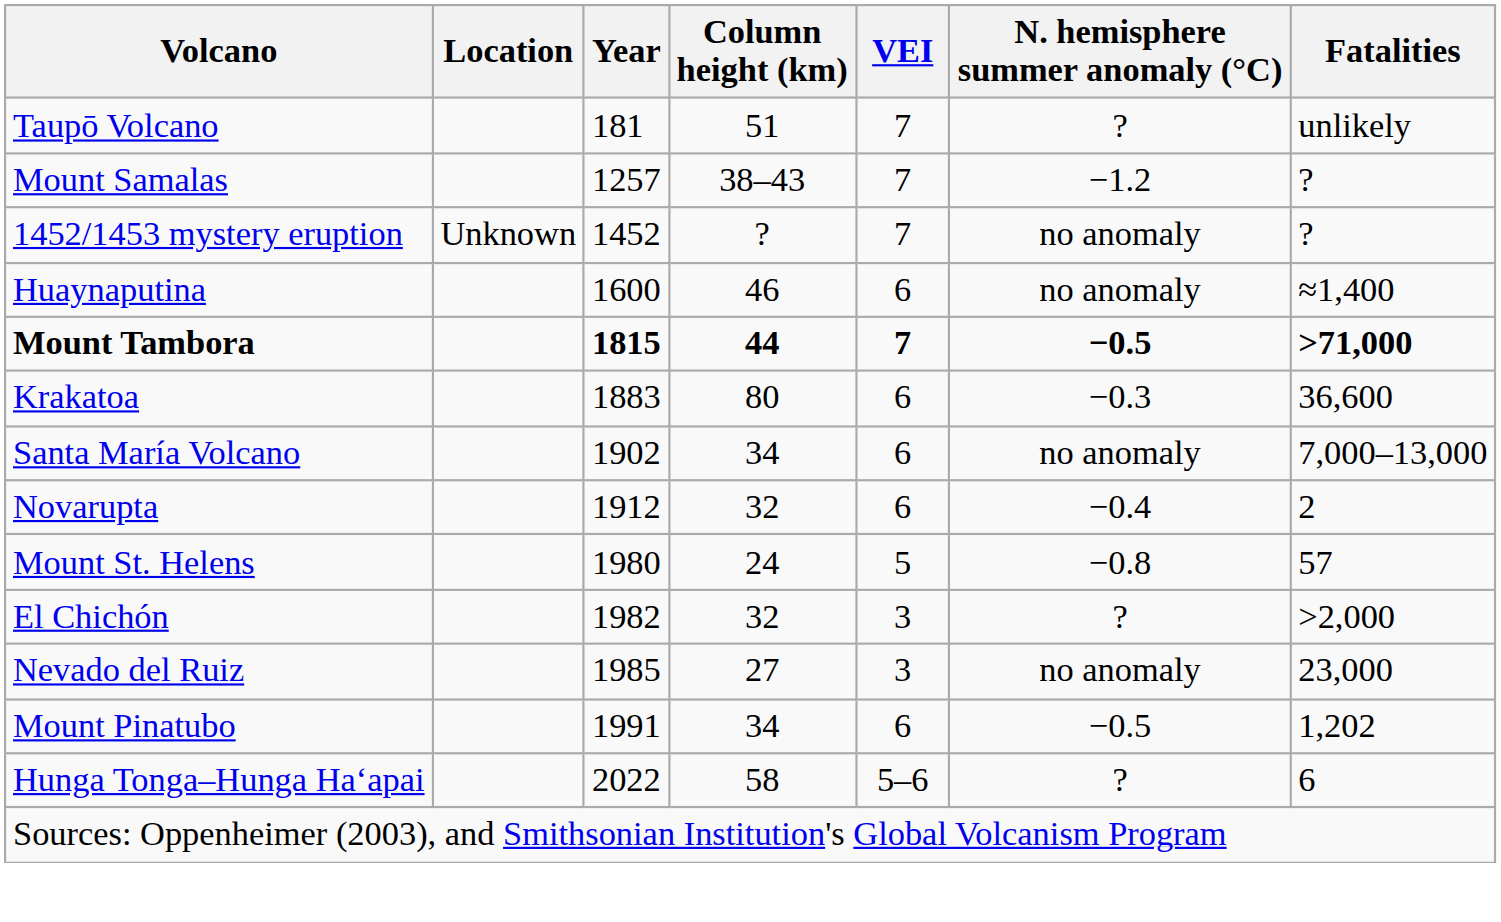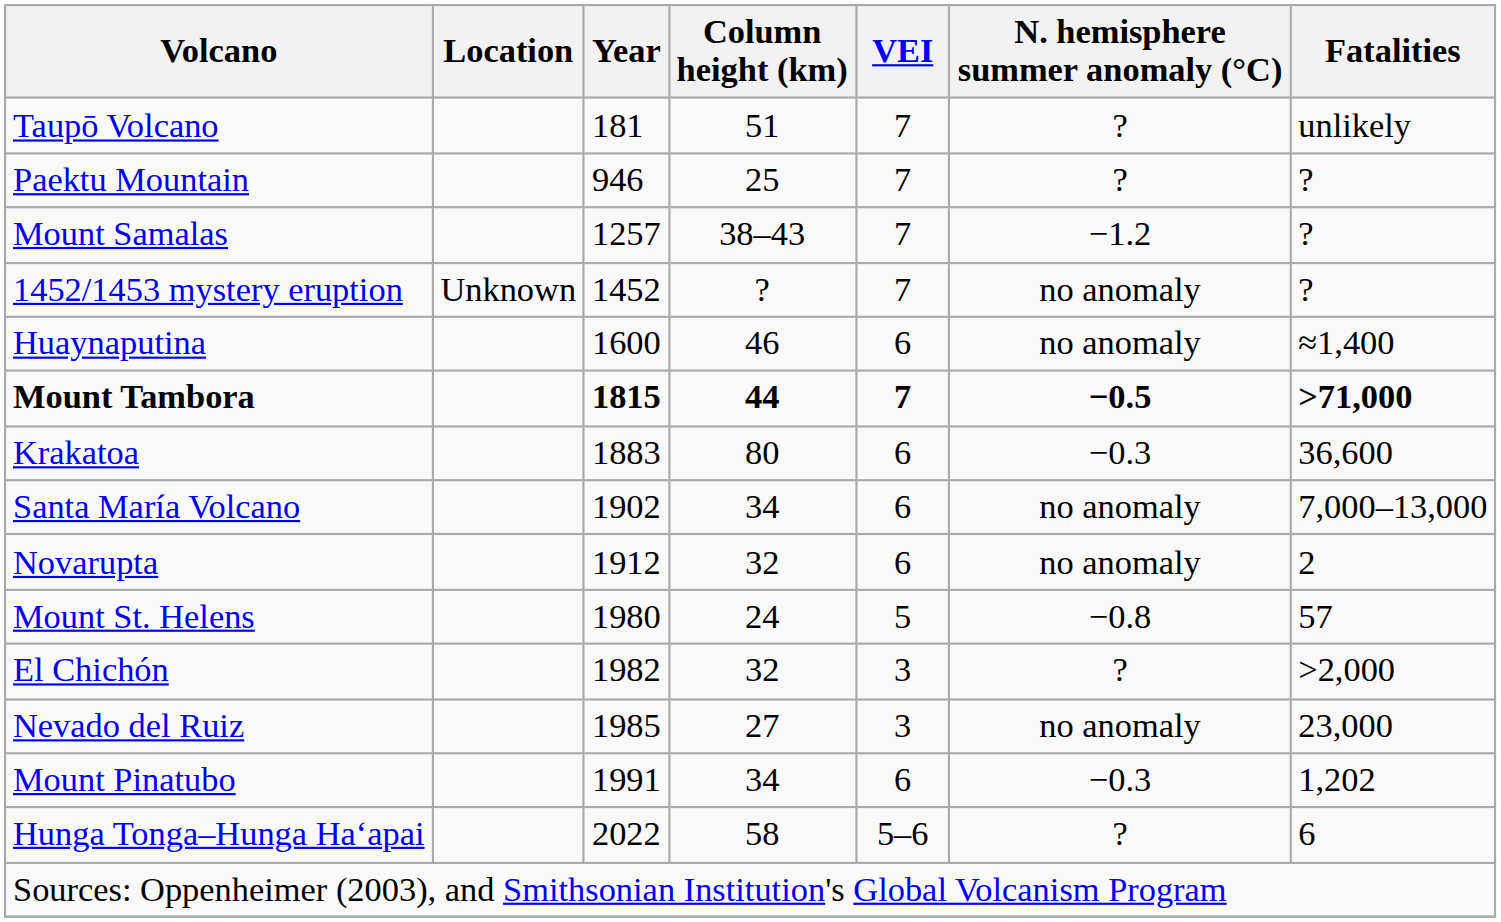+ row: Paektu Mountain | 946 | 25 | 7 | ? | ?
Novarupta | N. hemisphere summer anomaly (°C): −0.4 -> no anomaly
Mount Pinatubo | N. hemisphere summer anomaly (°C): −0.5 -> −0.3
